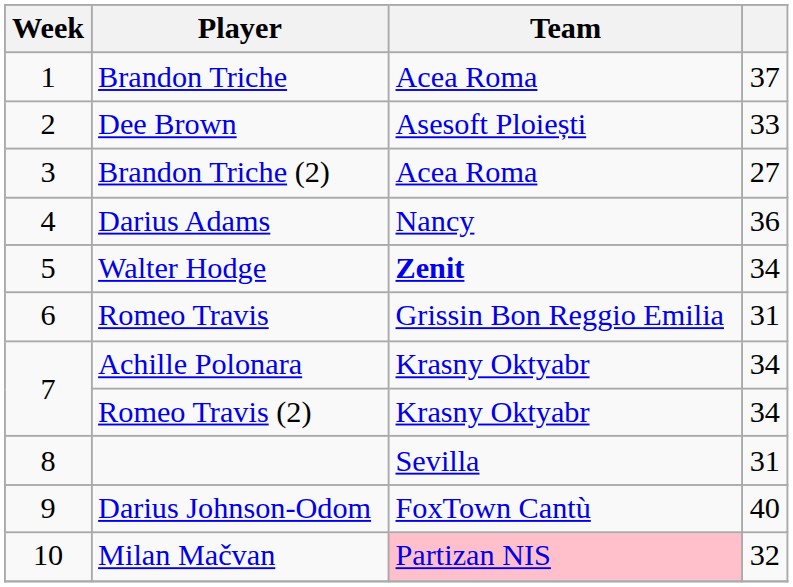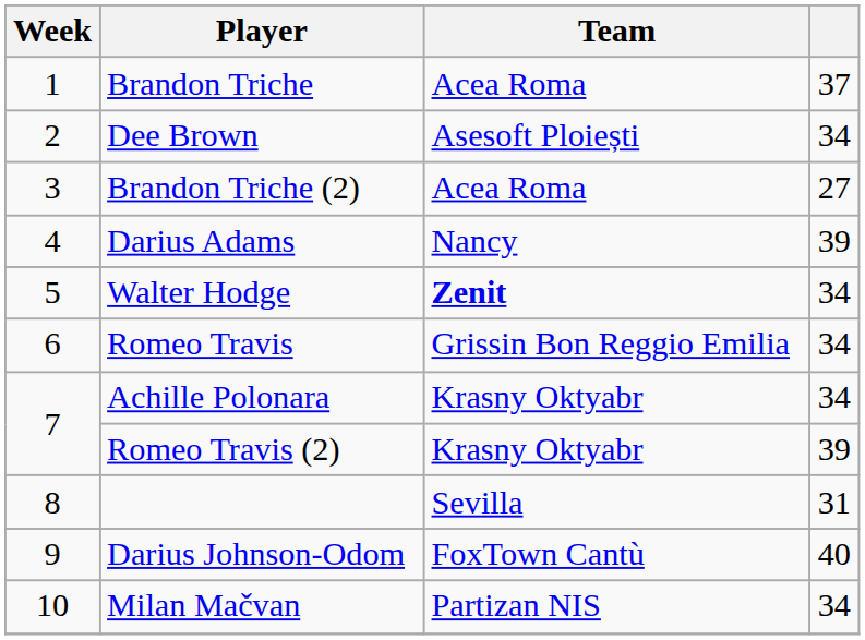Dee Brown | column 4: 33 -> 34
Darius Adams | column 4: 36 -> 39
Romeo Travis | column 4: 31 -> 34
Romeo Travis (2) | column 4: 34 -> 39
Milan Mačvan | Team: pink background -> no background
Milan Mačvan | column 4: 32 -> 34
